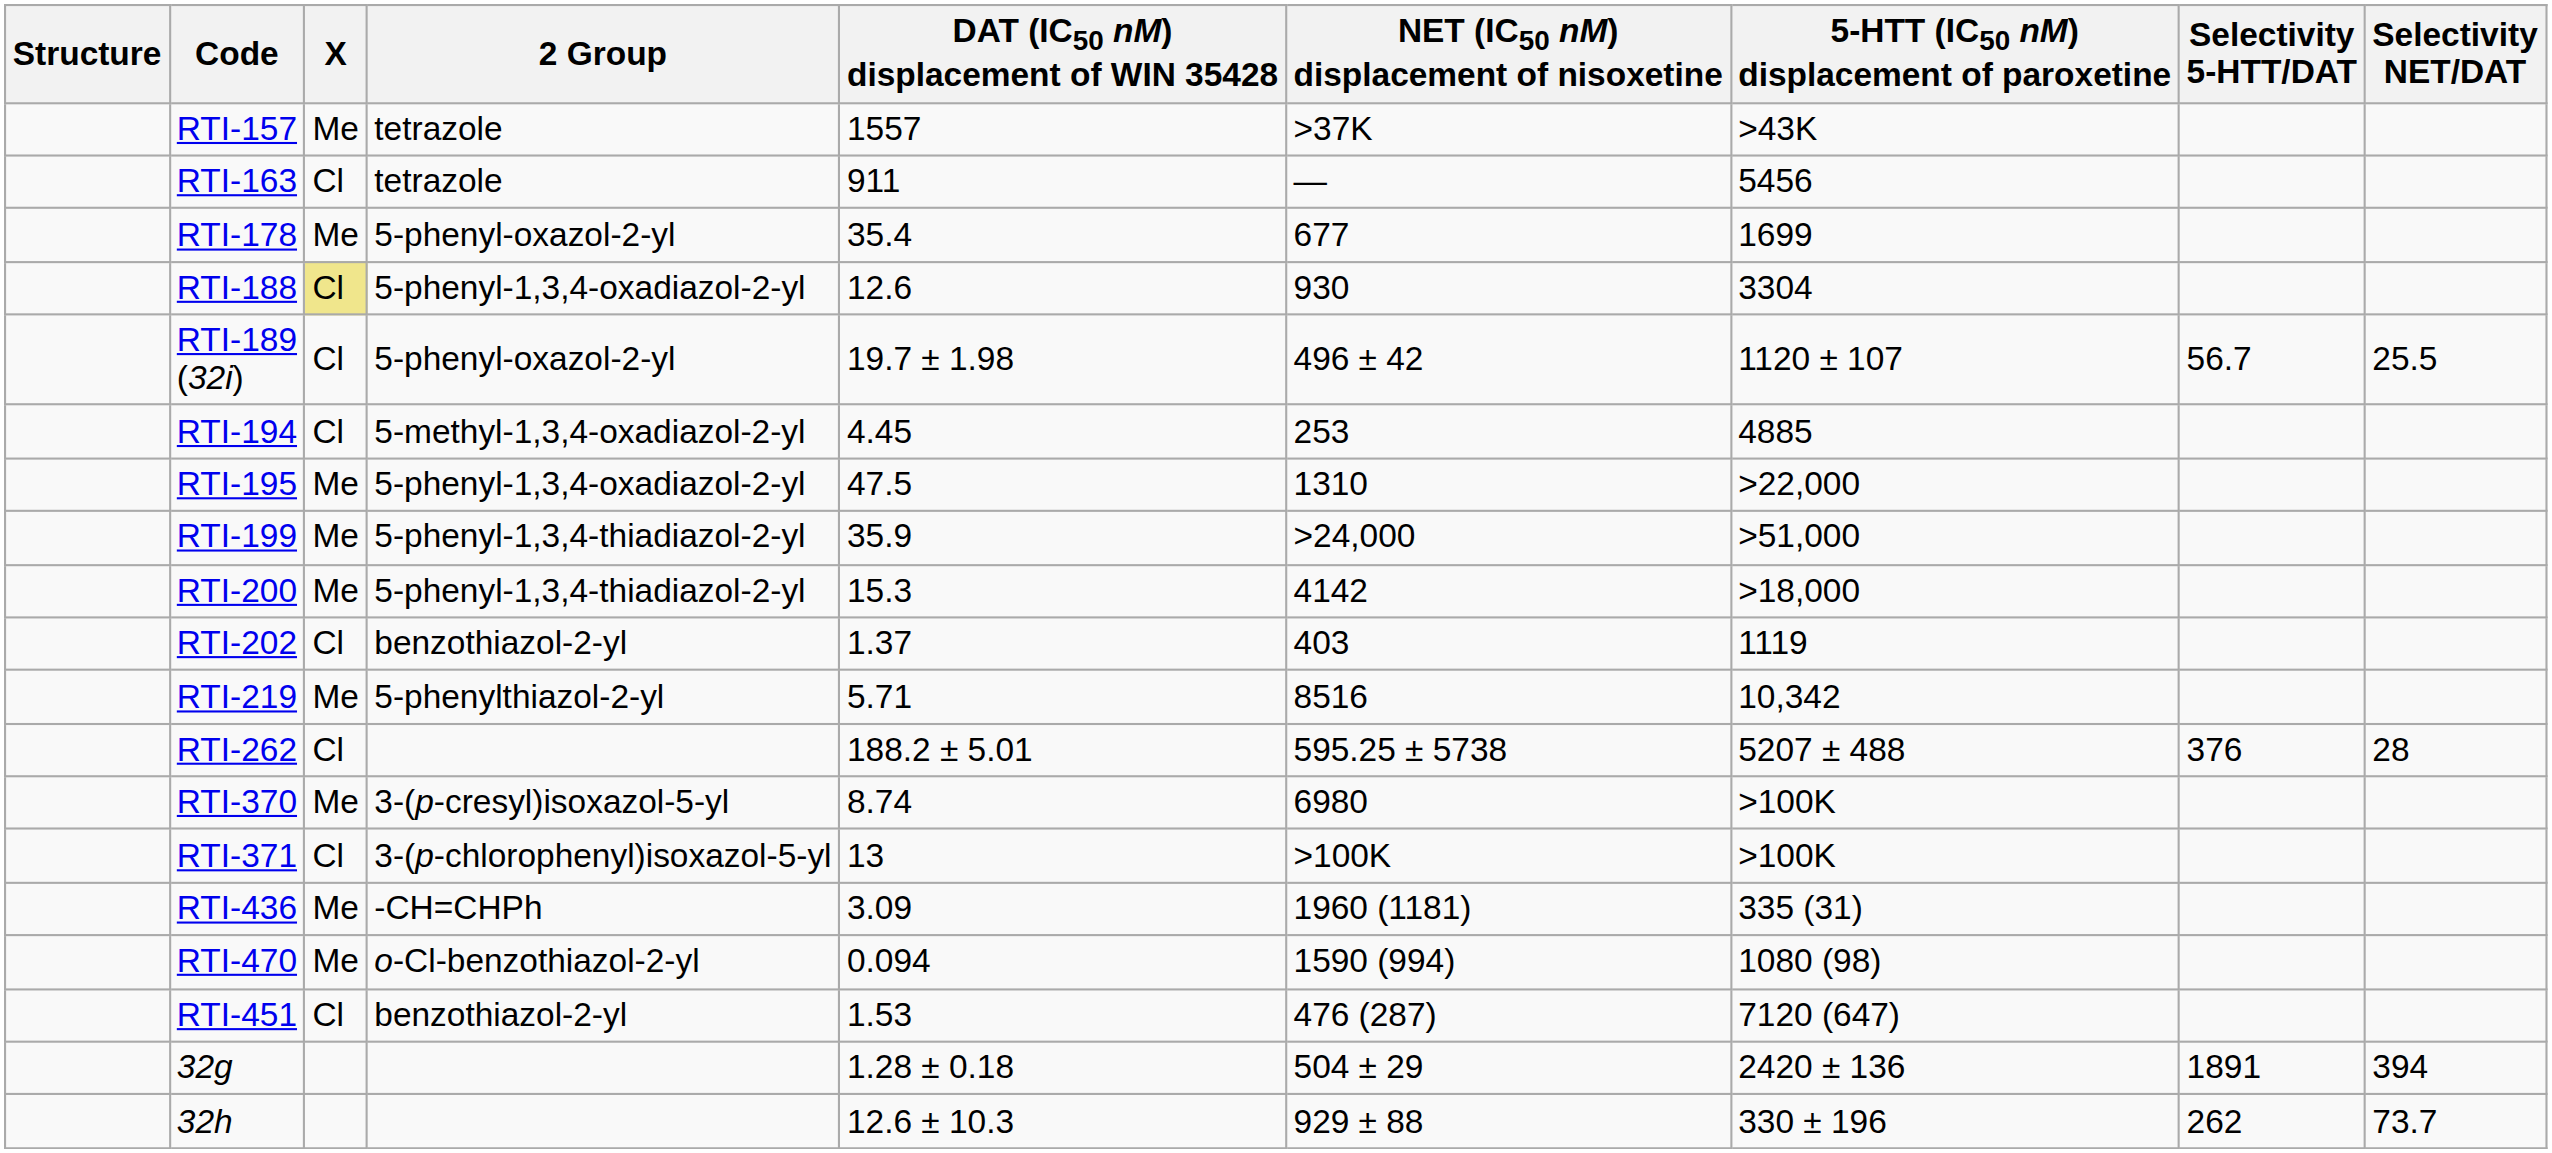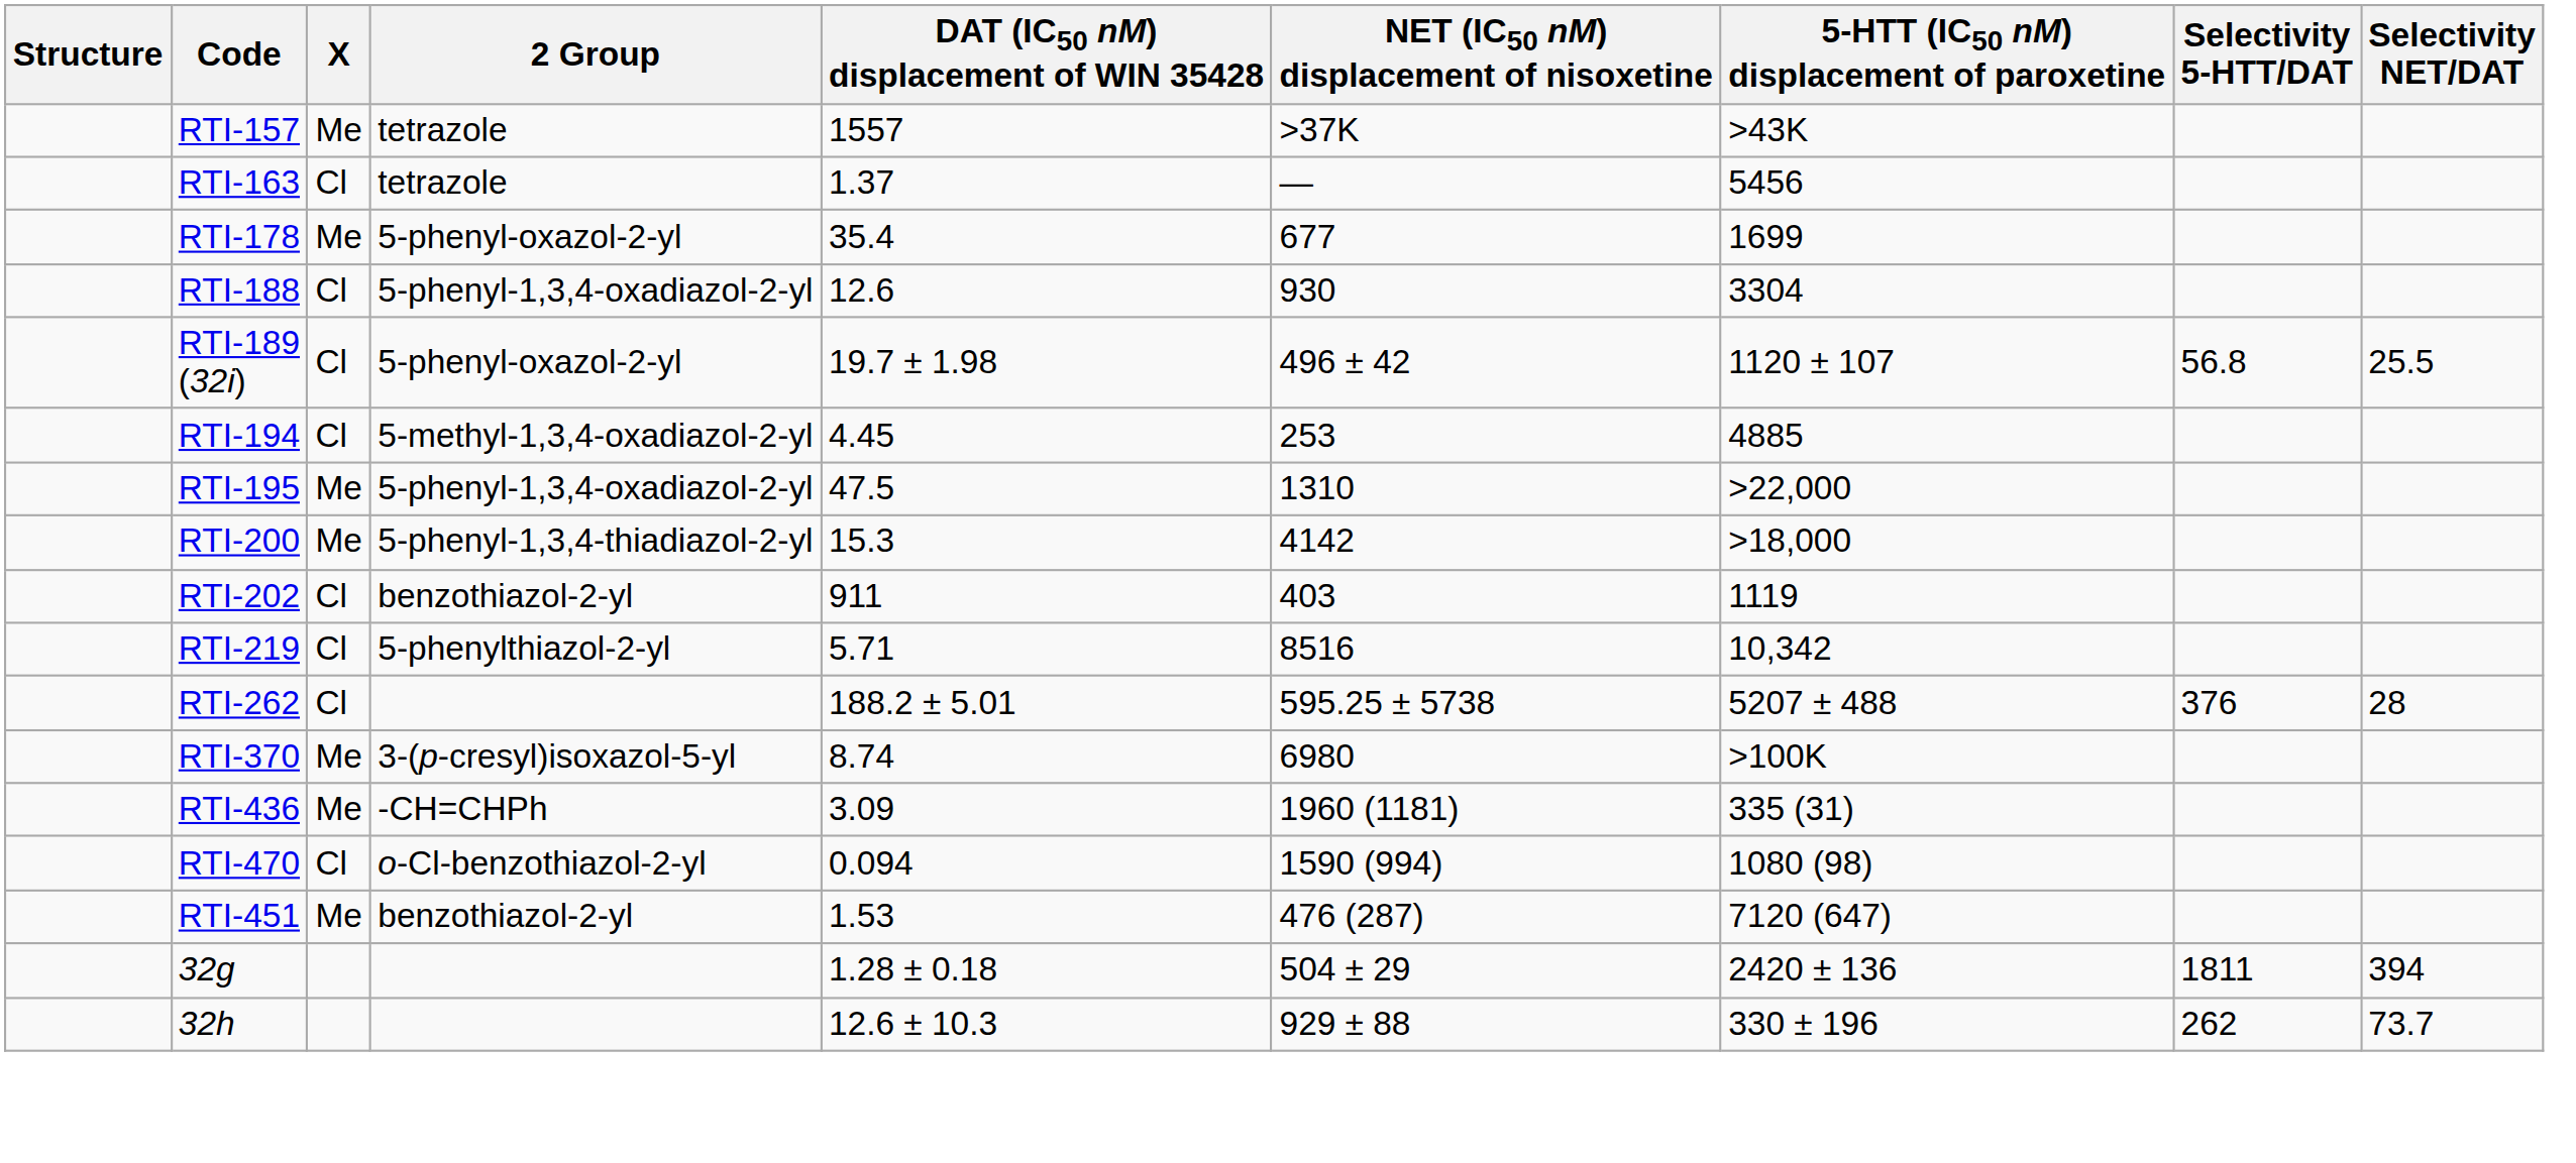RTI-163 | DAT (IC50 nM) displacement of WIN 35428: 911 -> 1.37
RTI-188 | X: khaki background -> no background
RTI-189 (32i) | Selectivity 5-HTT/DAT: 56.7 -> 56.8
- row: RTI-199 | Me | 5-phenyl-1,3,4-thiadiazol-2-yl | 35.9 | >24,000 | >51,000
RTI-202 | DAT (IC50 nM) displacement of WIN 35428: 1.37 -> 911
RTI-219 | X: Me -> Cl
- row: RTI-371 | Cl | 3-(p-chlorophenyl)isoxazol-5-yl | 13 | >100K | >100K
RTI-470 | X: Me -> Cl
RTI-451 | X: Cl -> Me
32g | Selectivity 5-HTT/DAT: 1891 -> 1811
